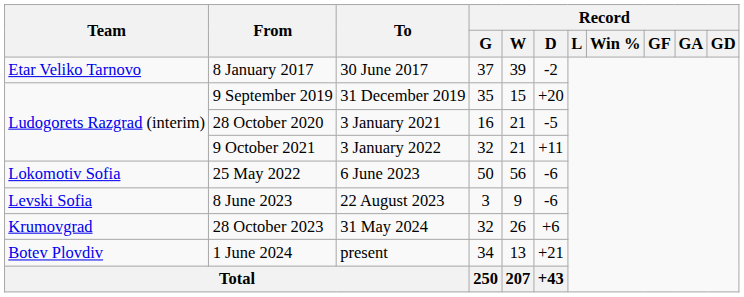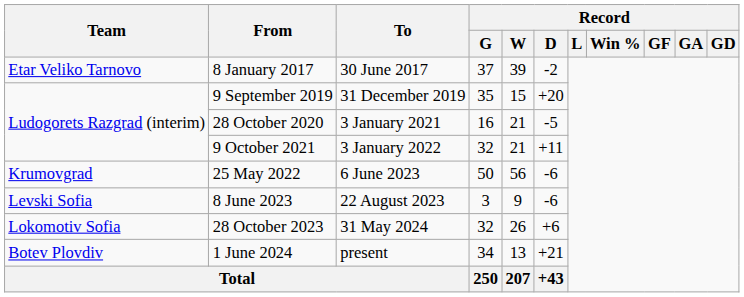25 May 2022 | Team: Lokomotiv Sofia -> Krumovgrad
28 October 2023 | Team: Krumovgrad -> Lokomotiv Sofia
